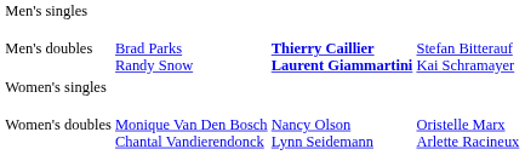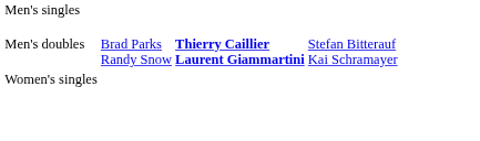- row: Women's doubles | Monique Van Den Bosch Chantal Vandierendonck | Nancy Olson Lynn Seidemann | Oristelle Marx Arlette Racineux
